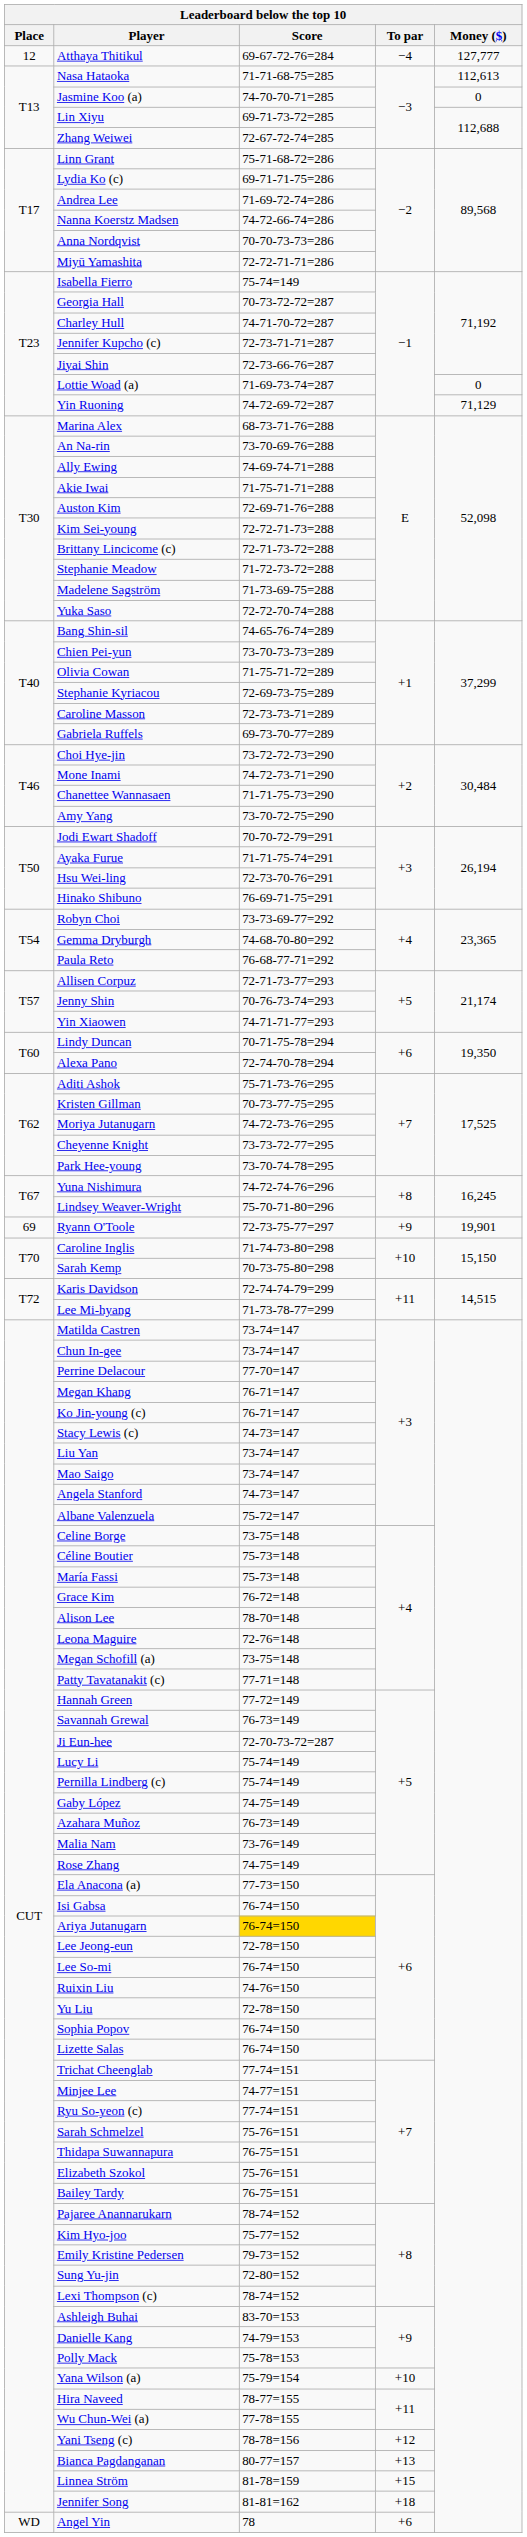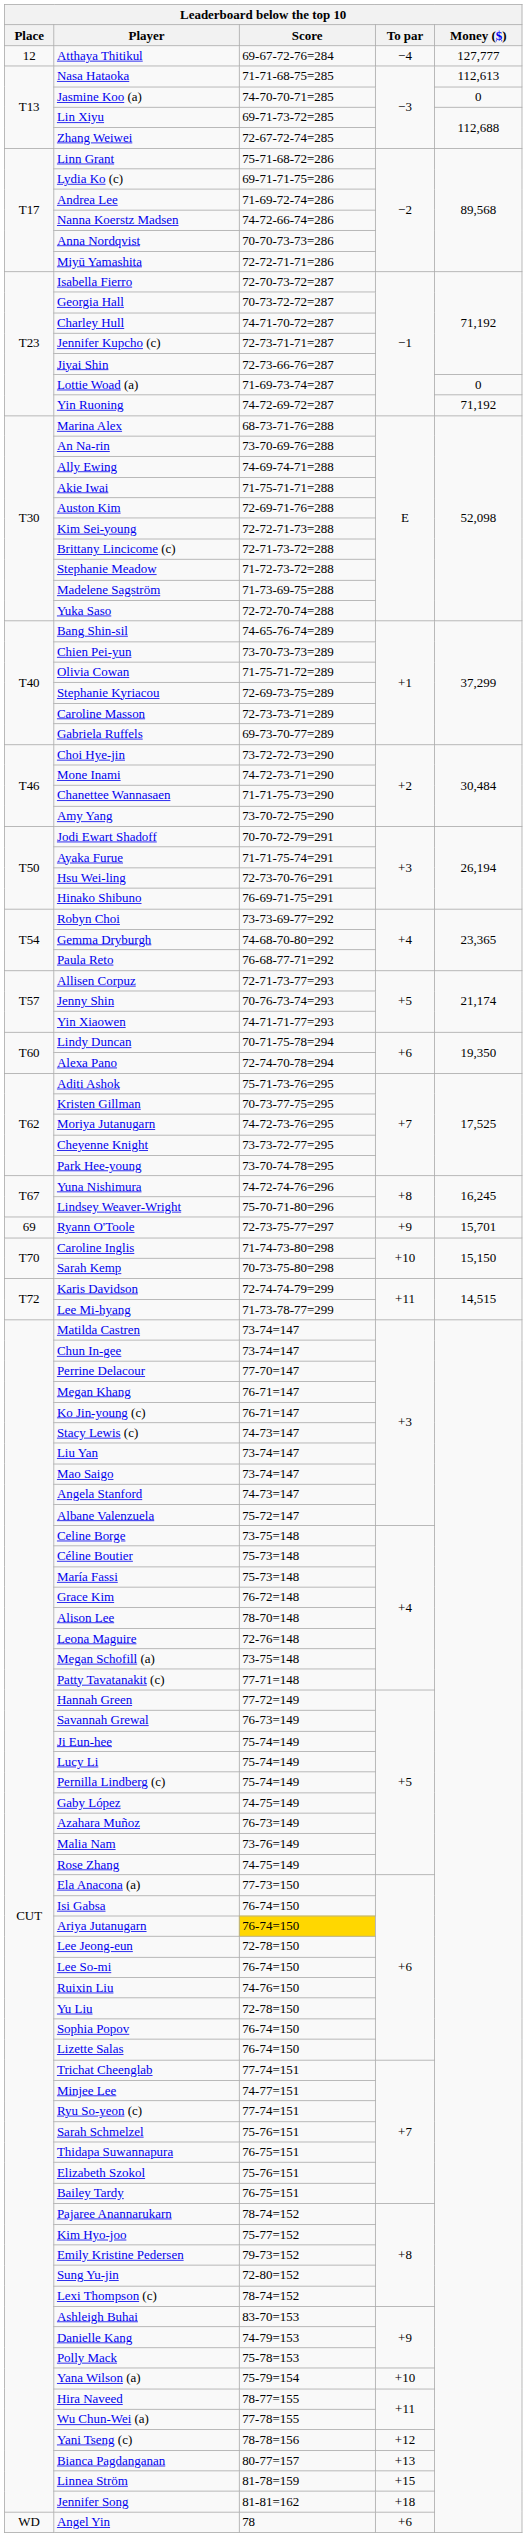Isabella Fierro | Score: 75-74=149 -> 72-70-73-72=287
Yin Ruoning | Money ($): 71,129 -> 71,192
Ryann O'Toole | Money ($): 19,901 -> 15,701
Ji Eun-hee | Score: 72-70-73-72=287 -> 75-74=149
